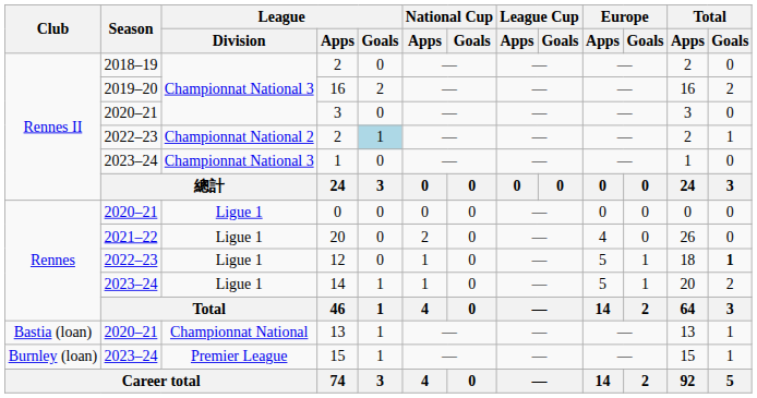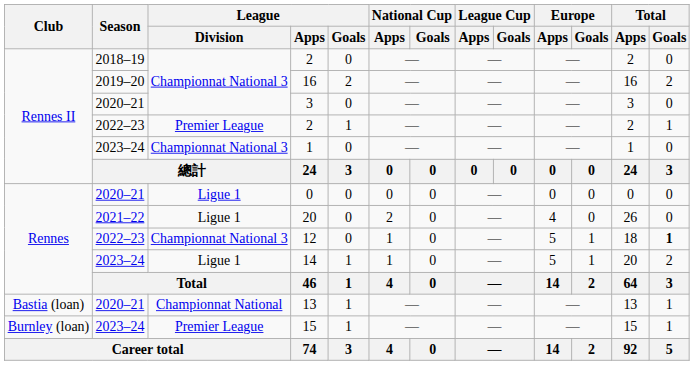2022–23 / 2 | League / Division: Championnat National 2 -> Premier League
2022–23 / 2 | League / Goals: lightblue background -> no background
12 | League / Division: Ligue 1 -> Championnat National 3
